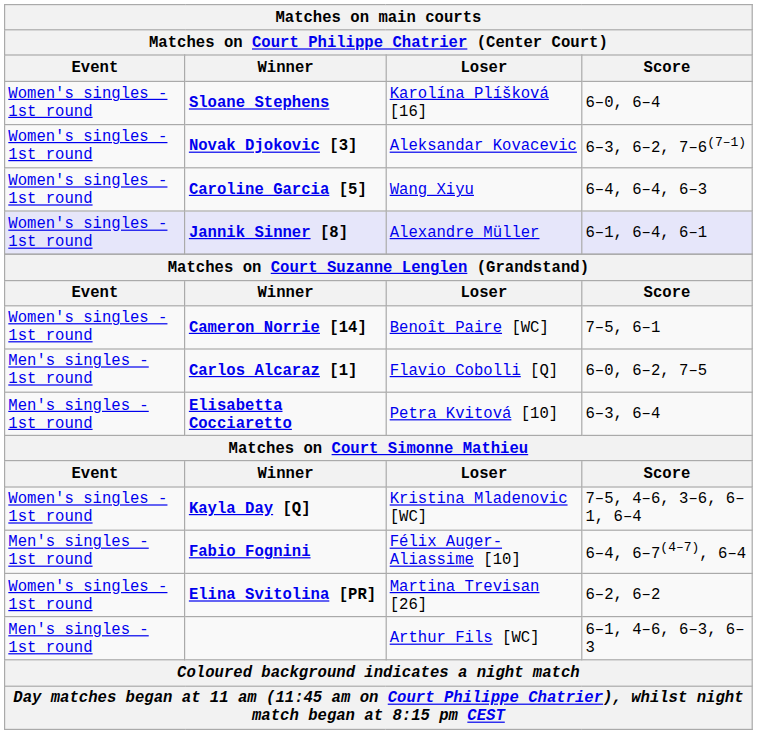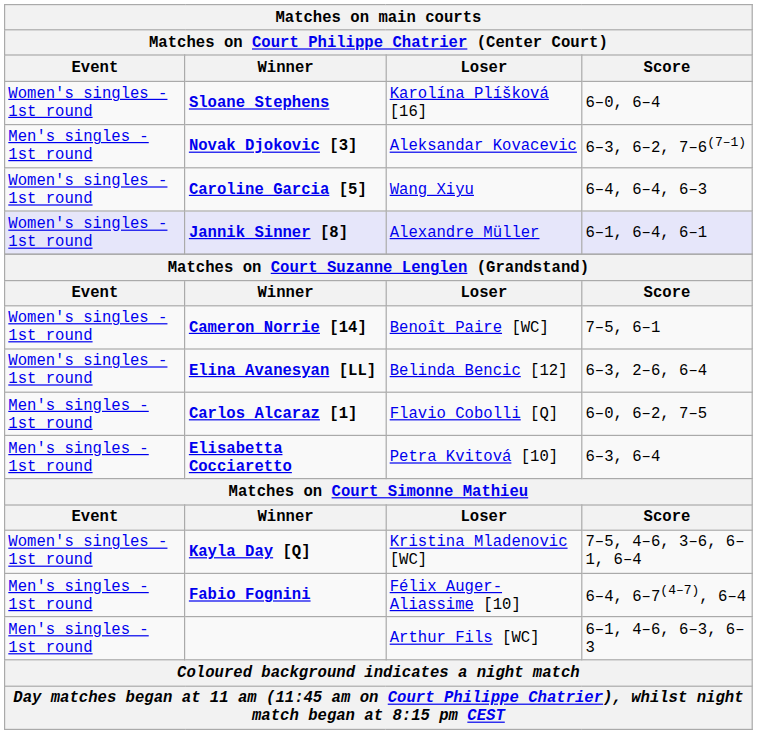Novak Djokovic [3] | Event: Women's singles - 1st round -> Men's singles - 1st round
+ row: Women's singles - 1st round | Elina Avanesyan [LL] | Belinda Bencic [12] | 6–3, 2–6, 6–4
- row: Women's singles - 1st round | Elina Svitolina [PR] | Martina Trevisan [26] | 6–2, 6–2
